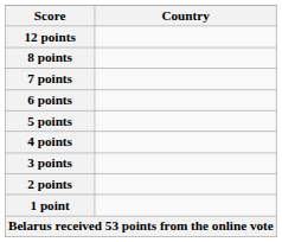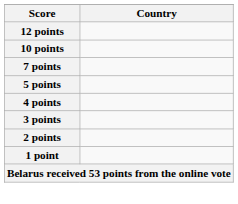+ row: 10 points
- row: 8 points
- row: 6 points
